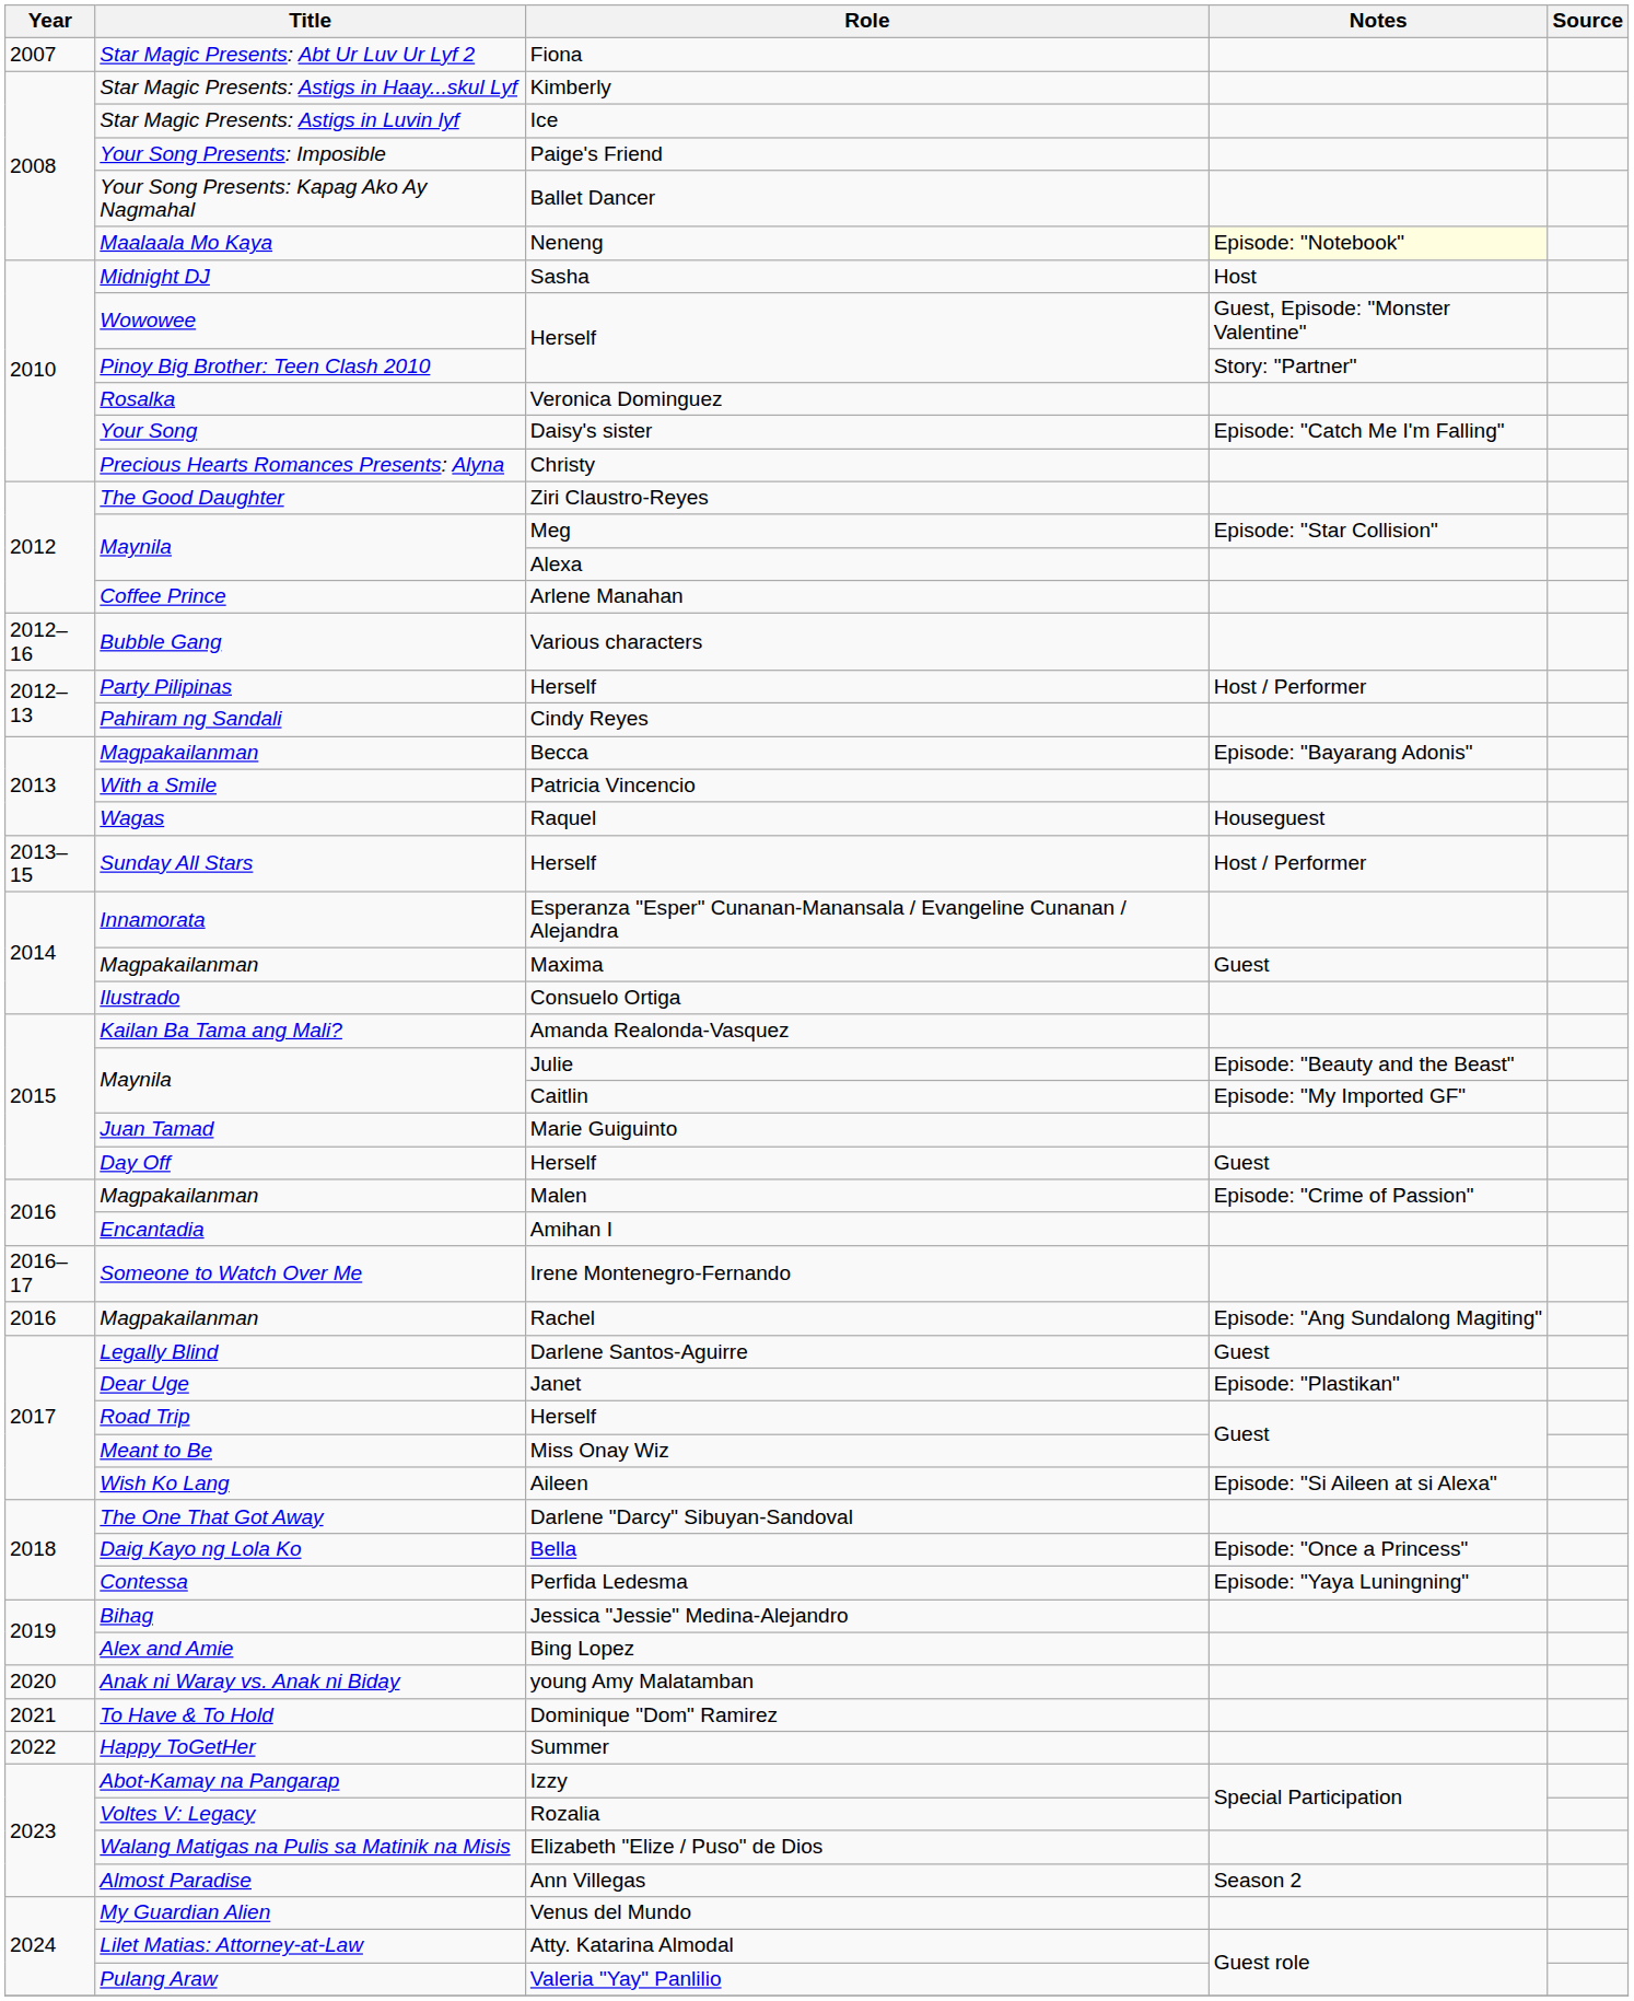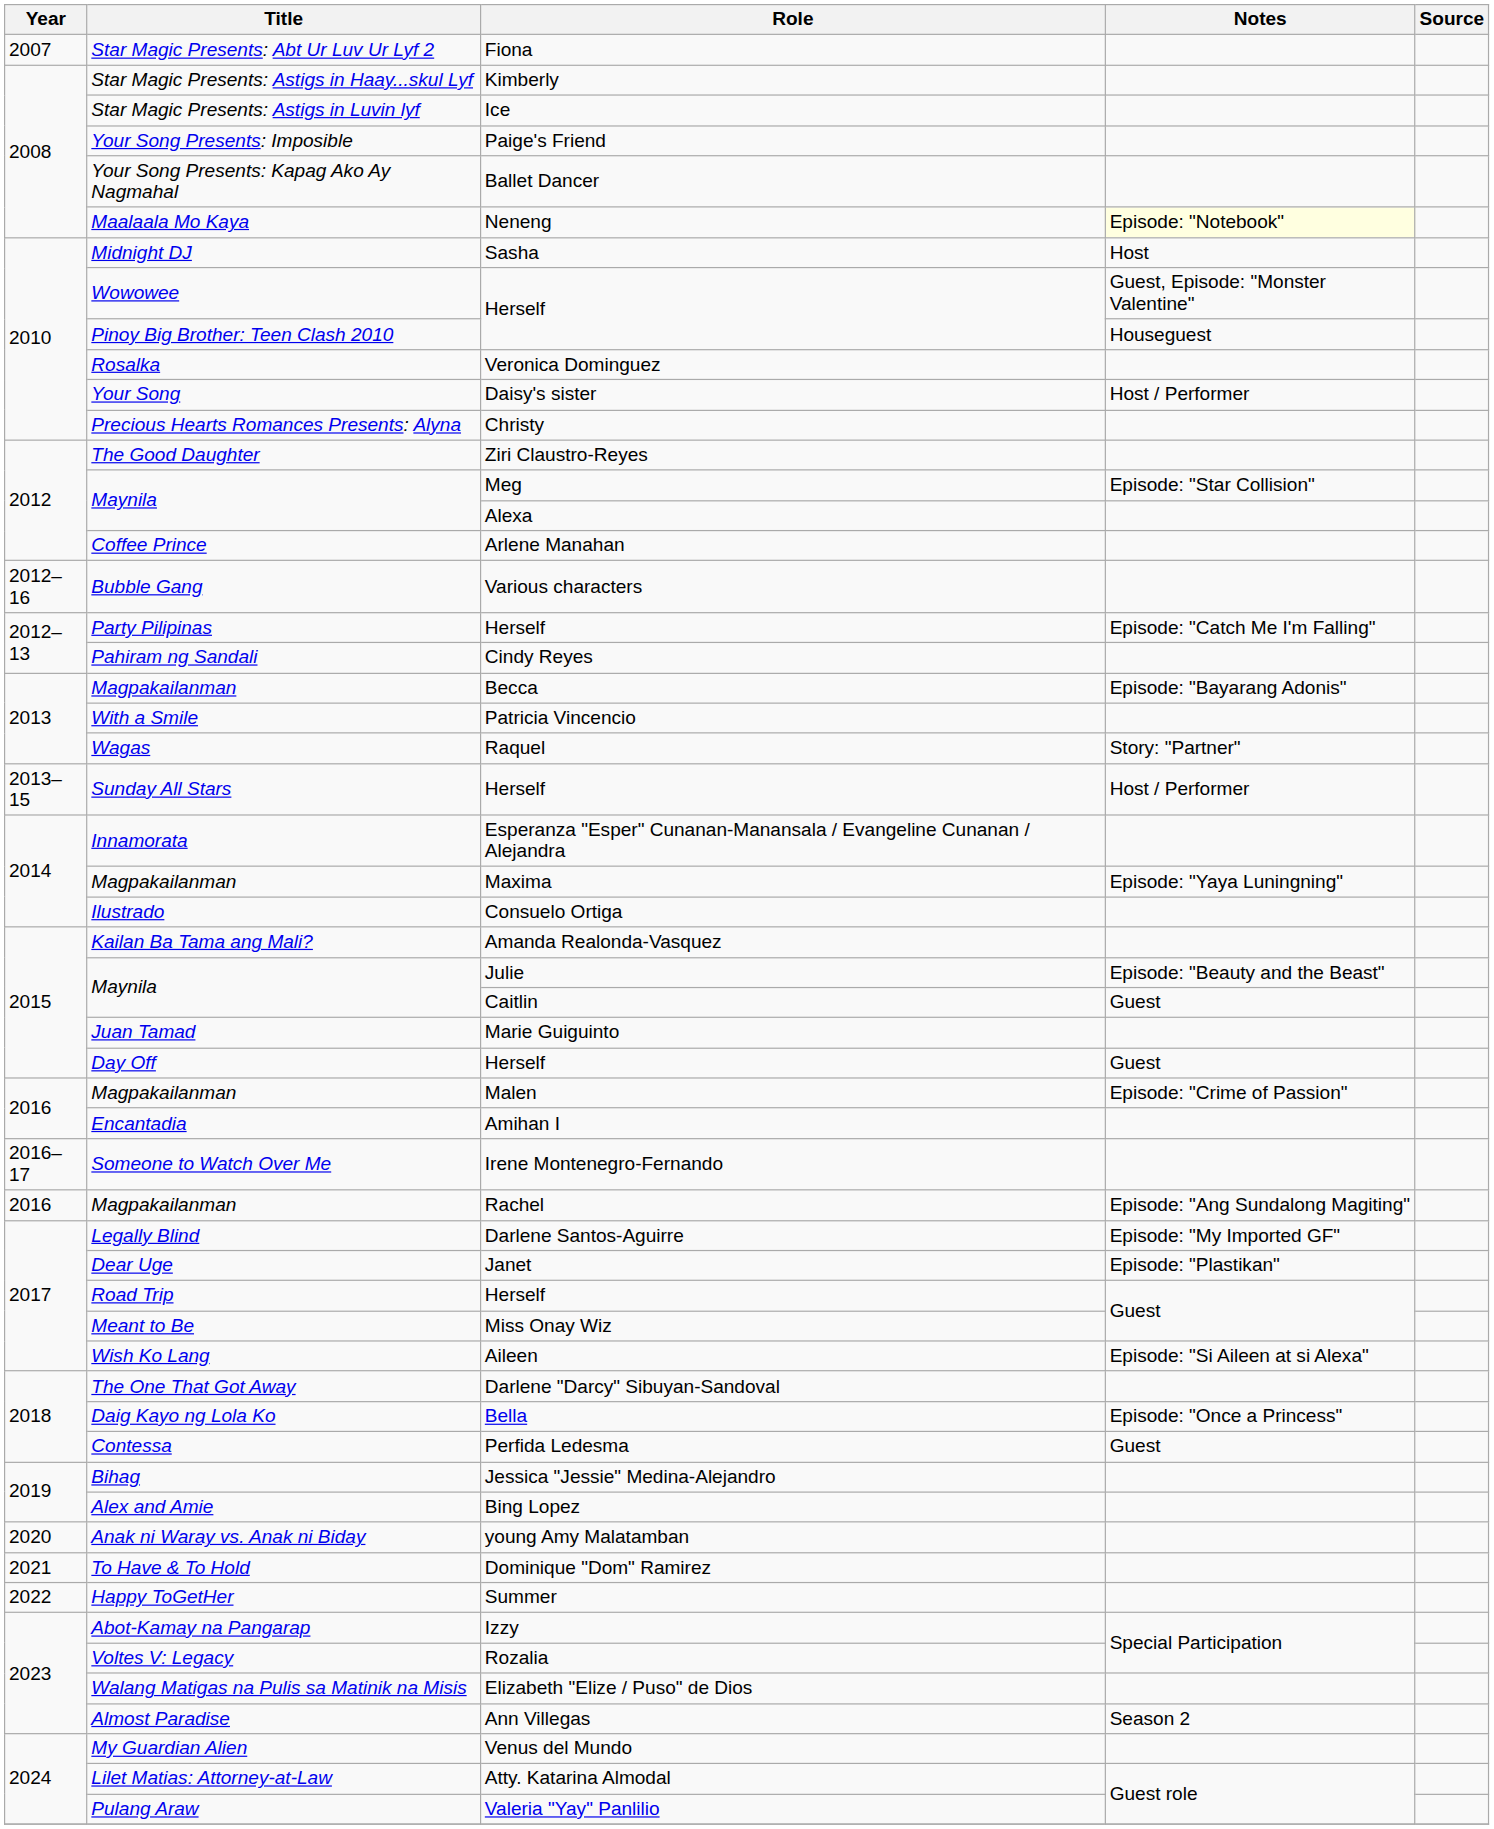Pinoy Big Brother: Teen Clash 2010 / Herself | Notes: Story: "Partner" -> Houseguest
Daisy's sister | Notes: Episode: "Catch Me I'm Falling" -> Host / Performer
Party Pilipinas / Herself | Notes: Host / Performer -> Episode: "Catch Me I'm Falling"
Raquel | Notes: Houseguest -> Story: "Partner"
Maxima | Notes: Guest -> Episode: "Yaya Luningning"
Caitlin | Notes: Episode: "My Imported GF" -> Guest
Darlene Santos-Aguirre | Notes: Guest -> Episode: "My Imported GF"
Perfida Ledesma | Notes: Episode: "Yaya Luningning" -> Guest
